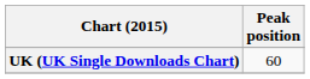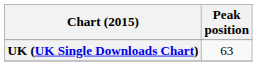UK (UK Single Downloads Chart) | Peak position: 60 -> 63
